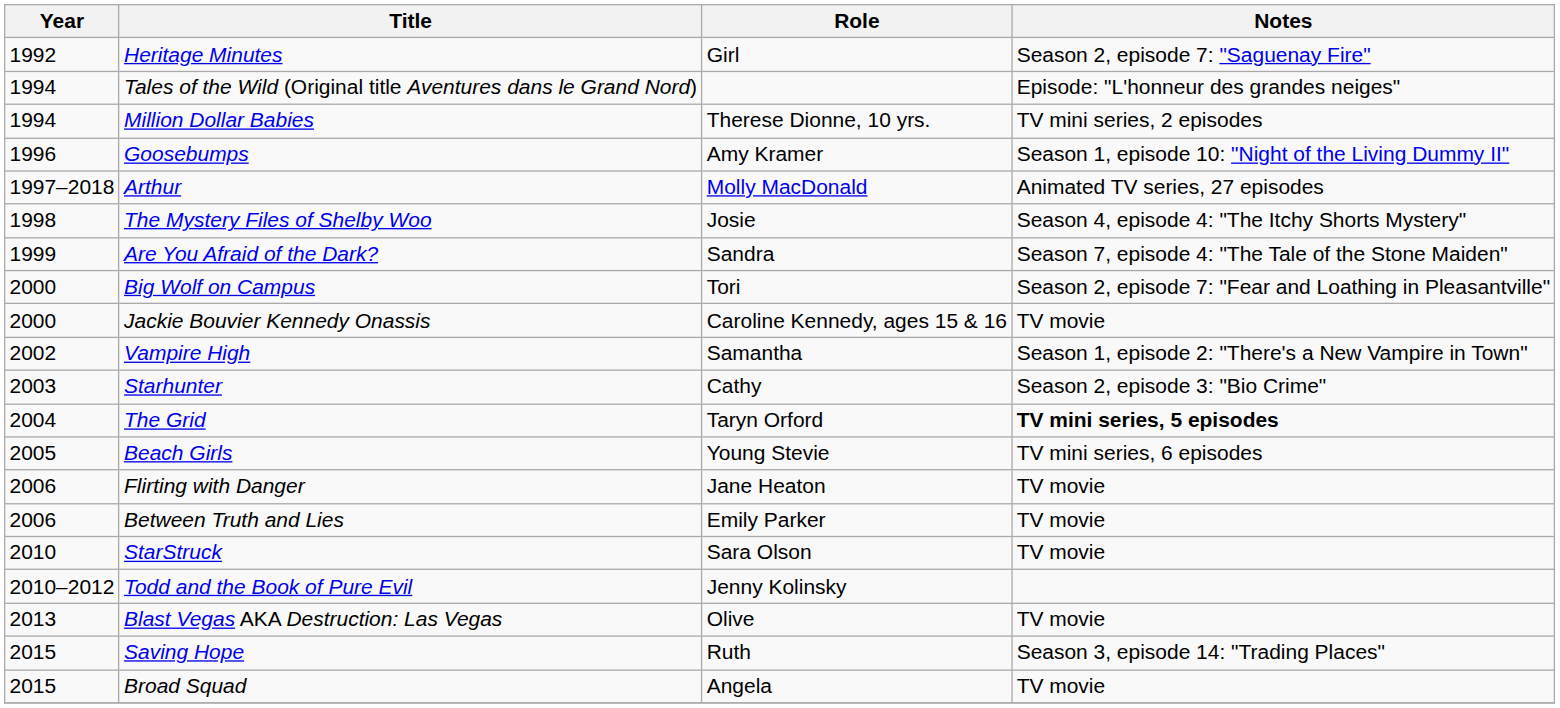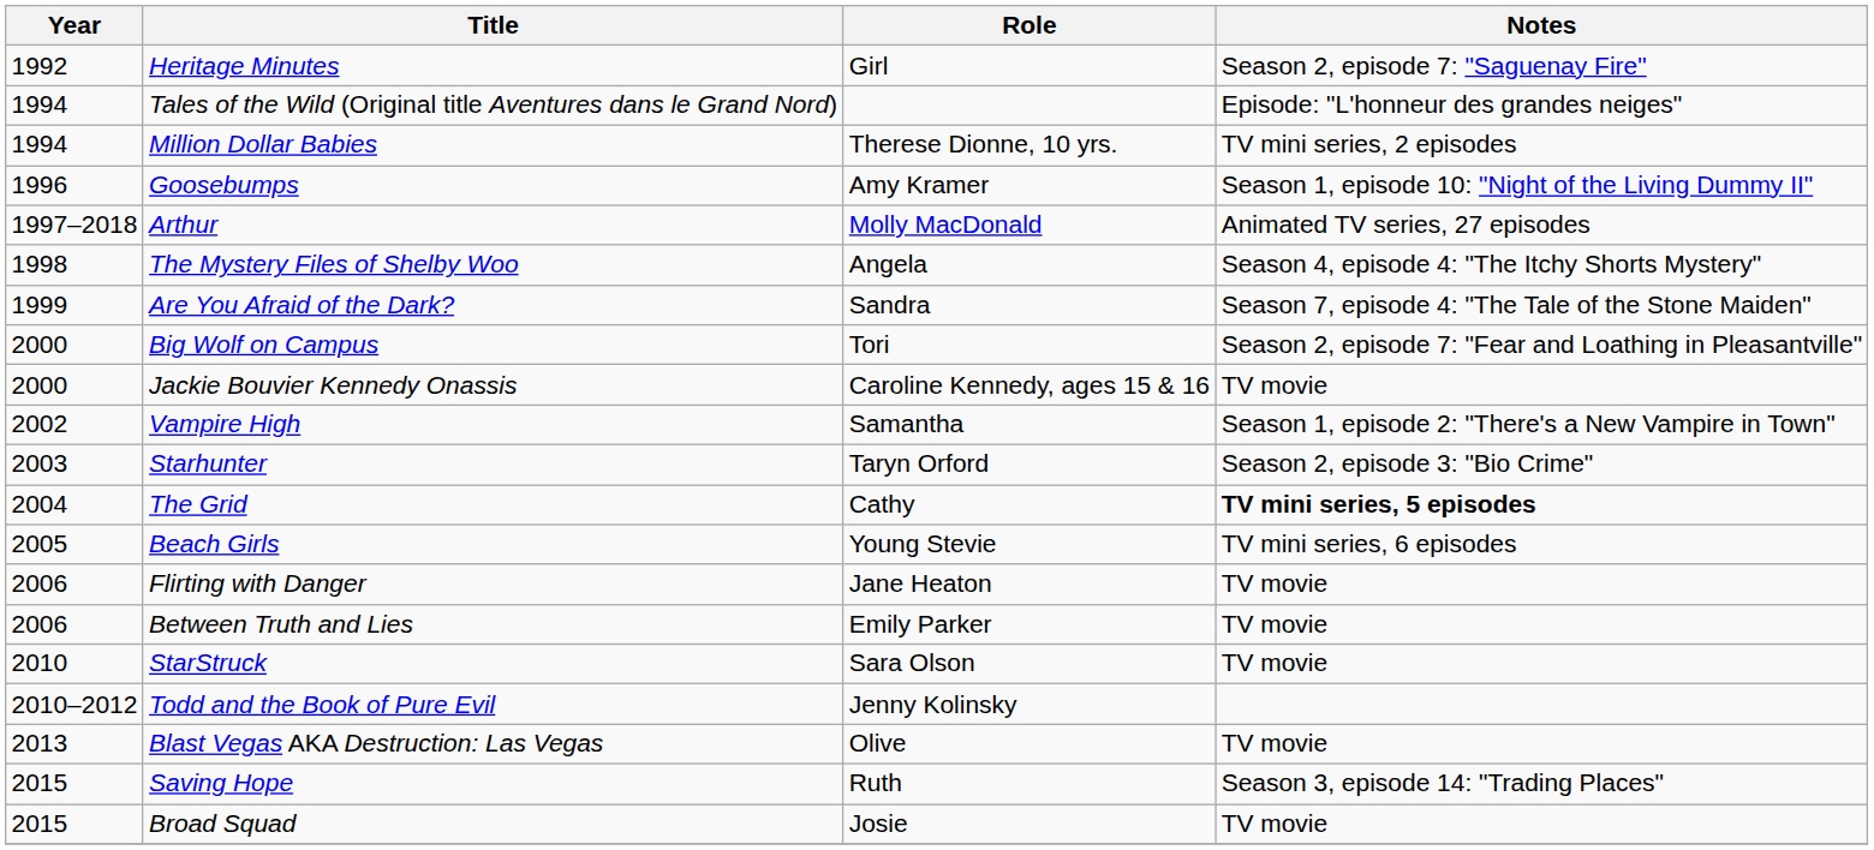The Mystery Files of Shelby Woo | Role: Josie -> Angela
Starhunter | Role: Cathy -> Taryn Orford
The Grid | Role: Taryn Orford -> Cathy
Broad Squad | Role: Angela -> Josie
